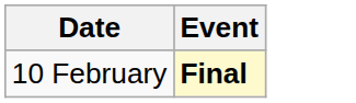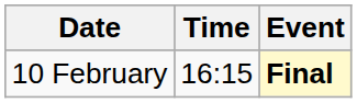+ column: Time | 16:15
